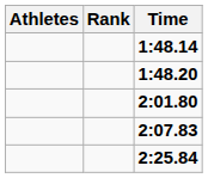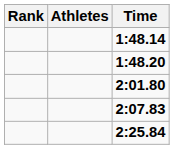columns swapped: Rank <-> Athletes
